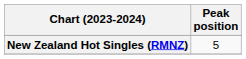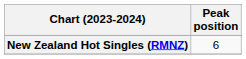New Zealand Hot Singles (RMNZ) | Peak position: 5 -> 6
